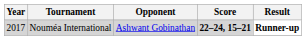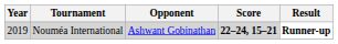Nouméa International | Year: 2017 -> 2019
